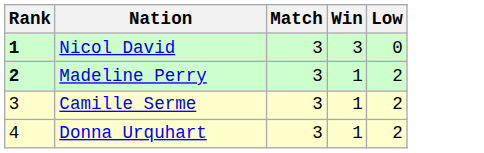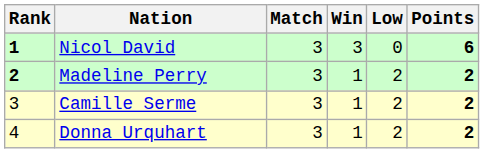+ column: Points | 6 | 2 | 2 | 2
